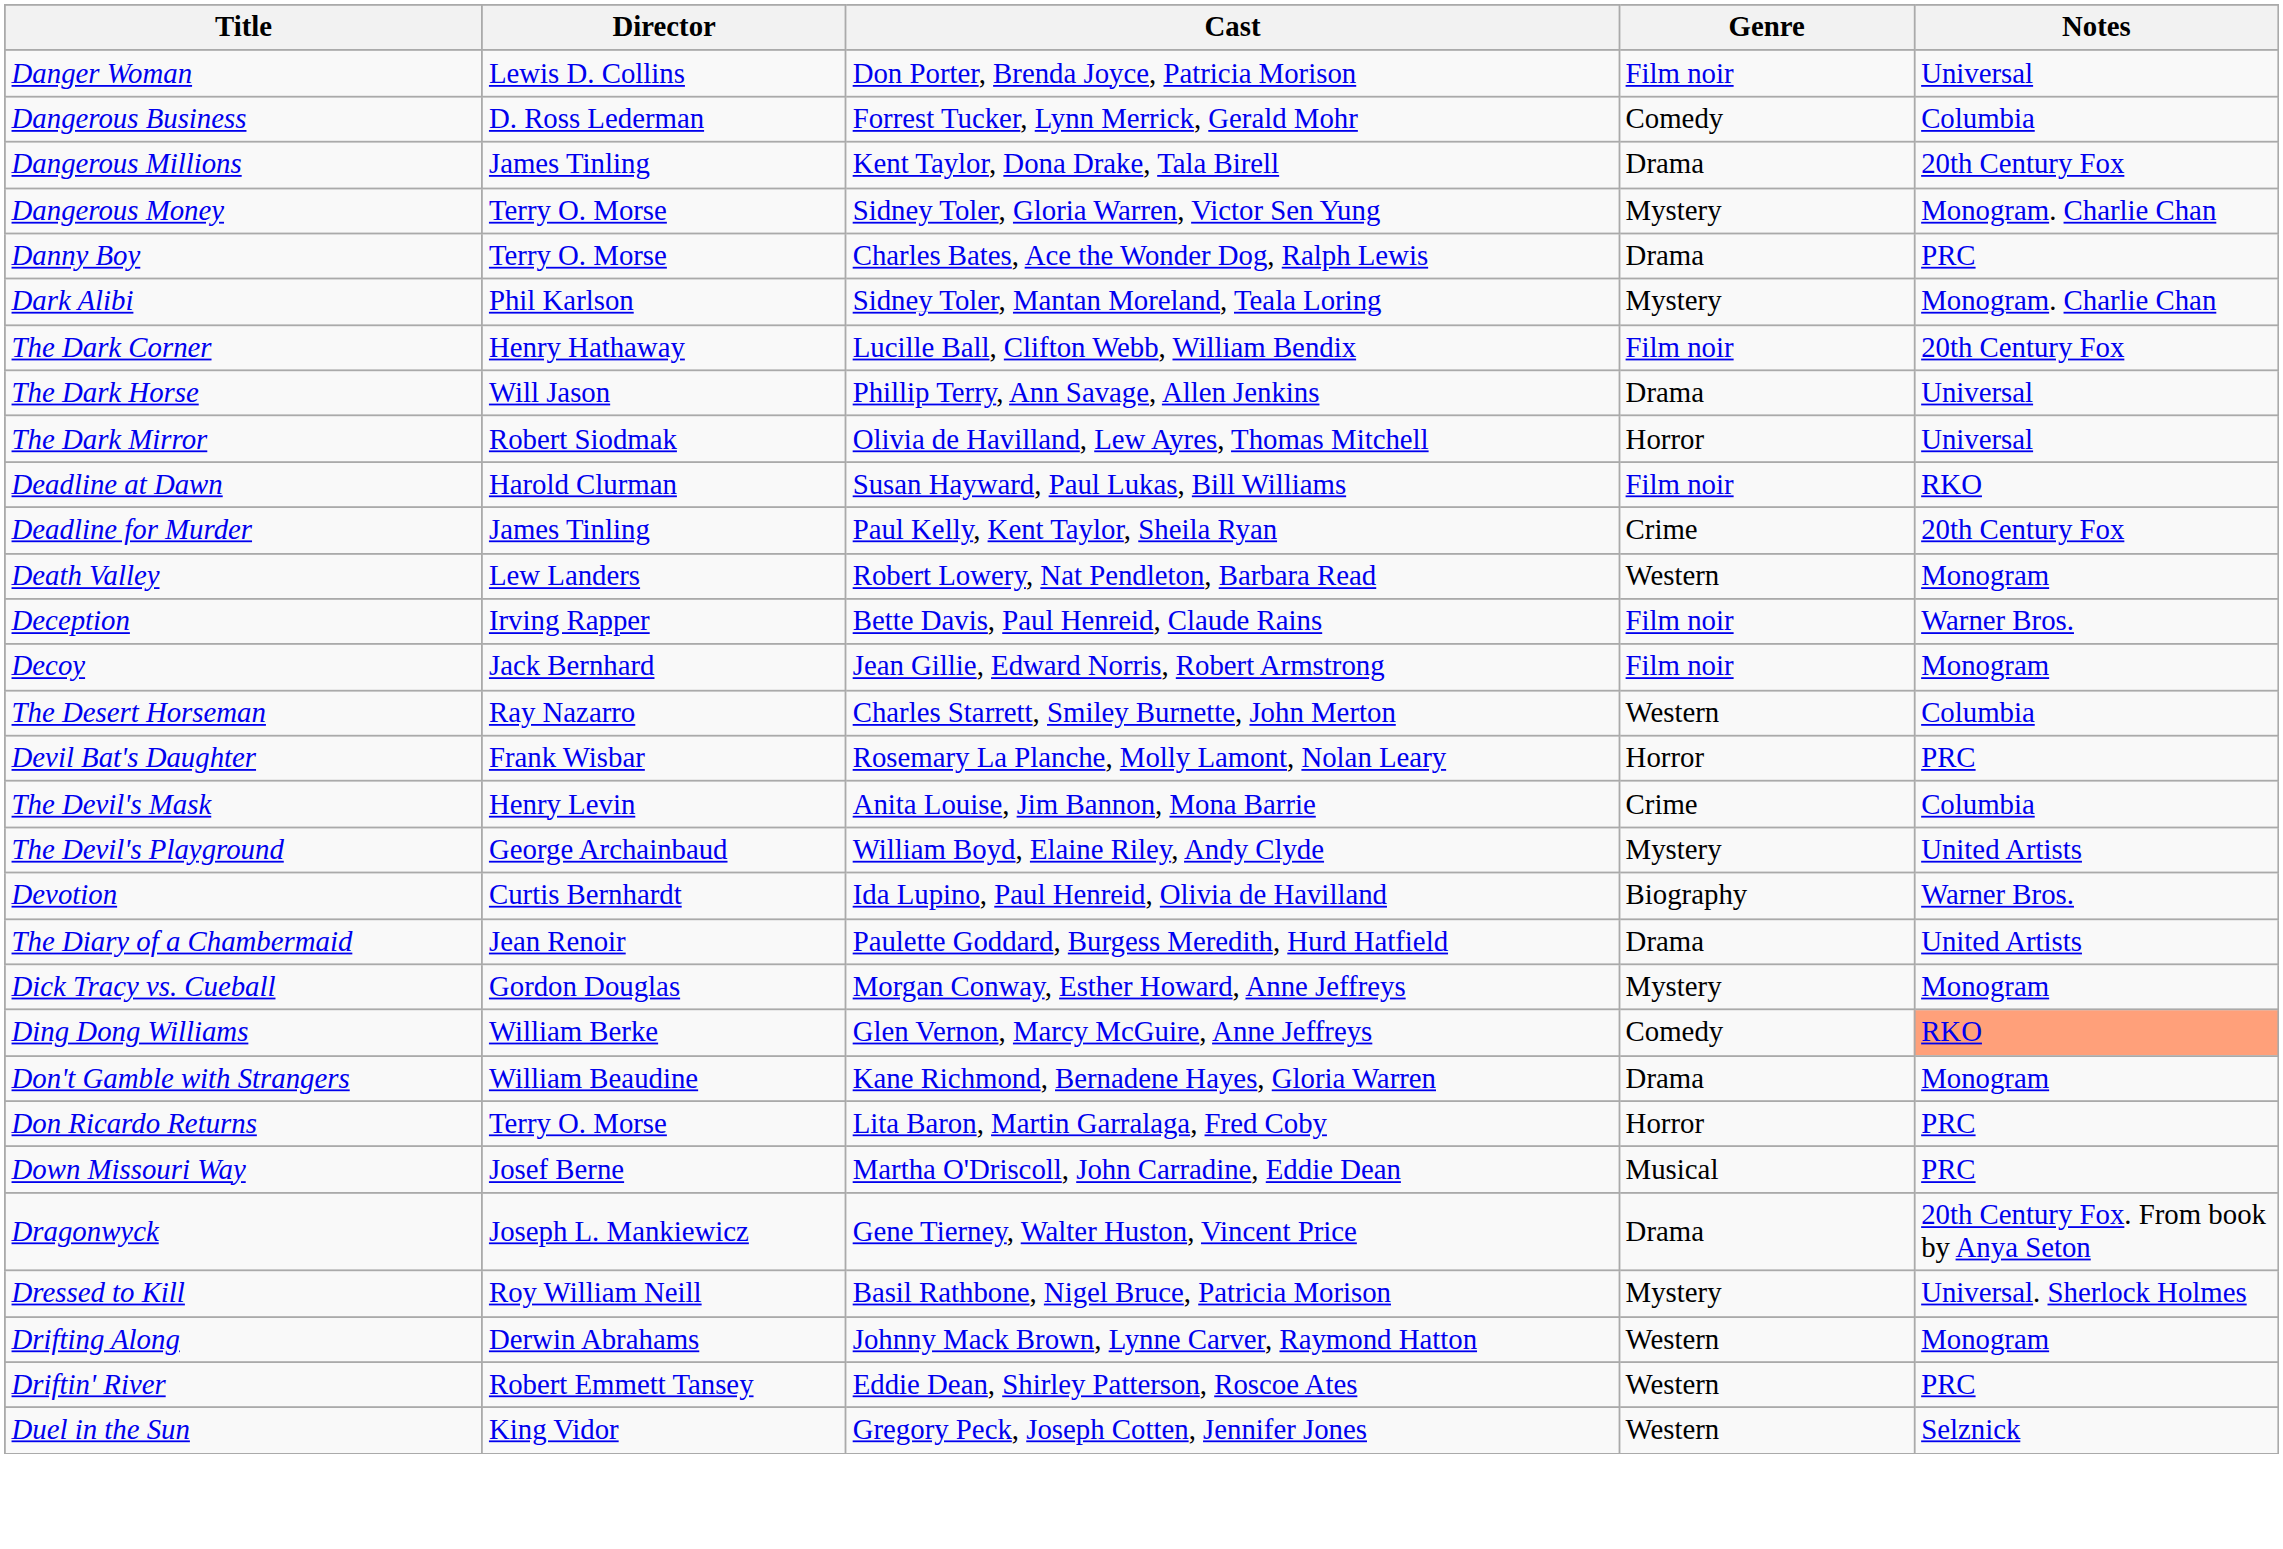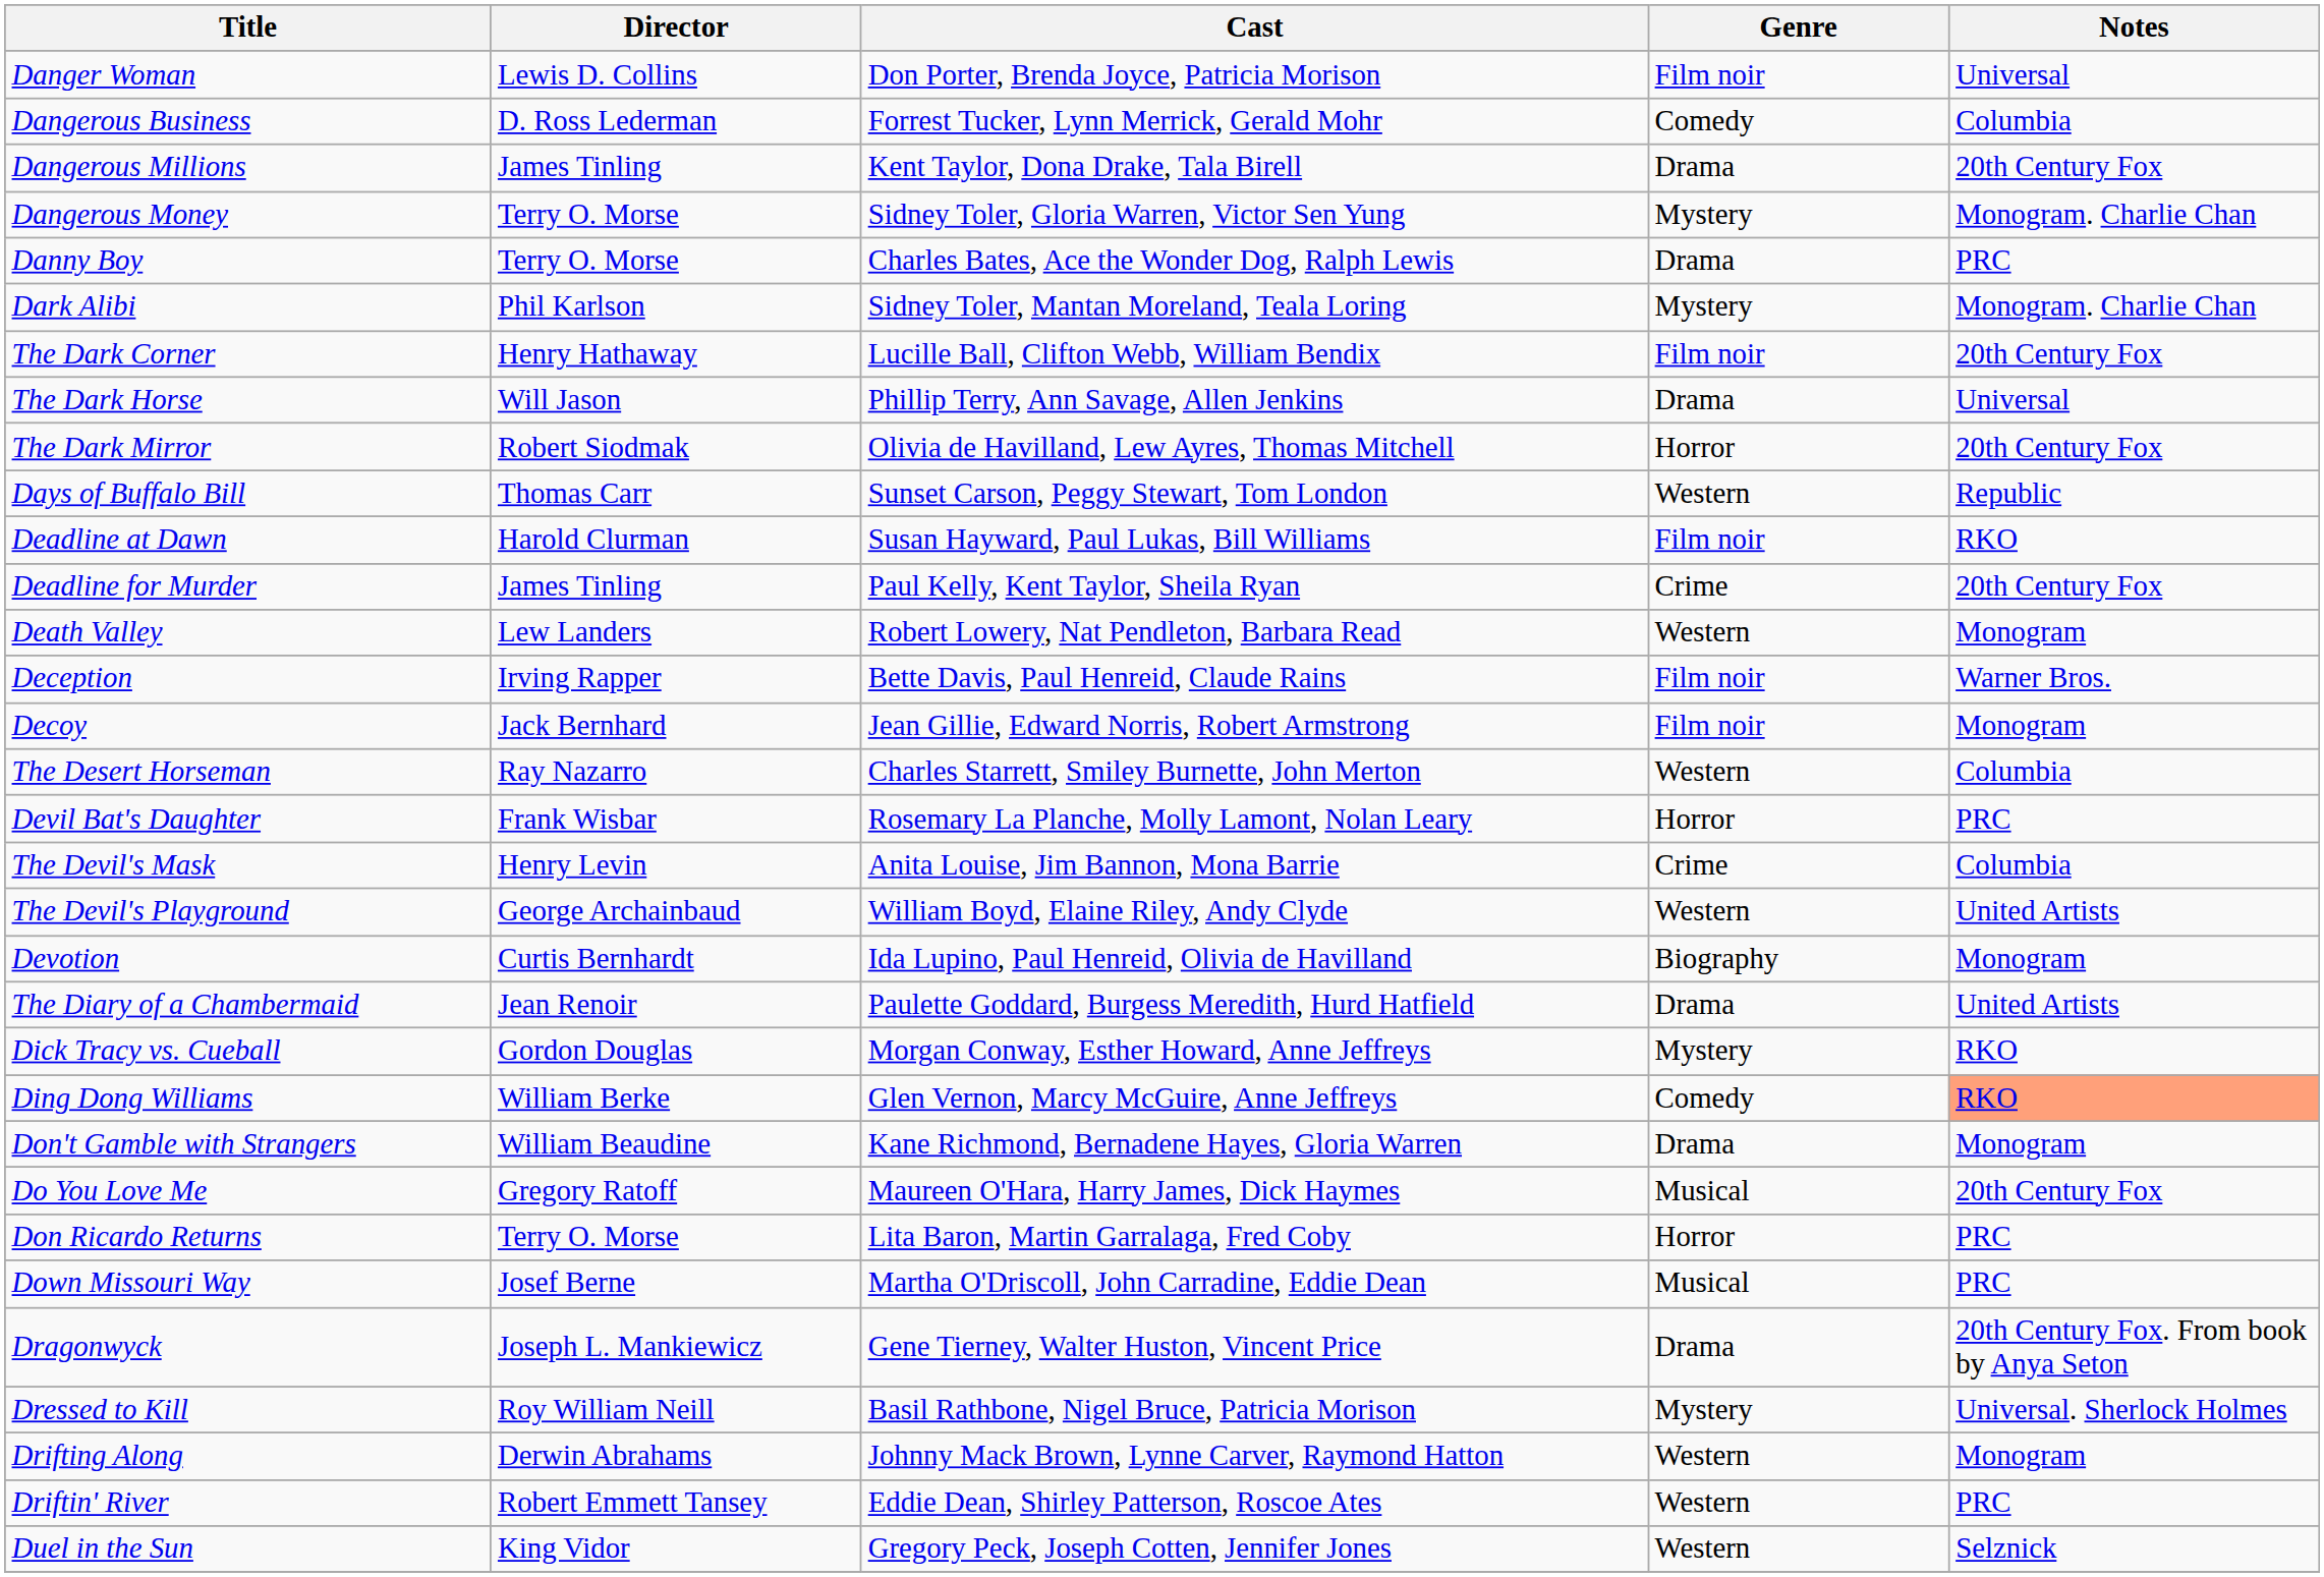The Dark Mirror | Notes: Universal -> 20th Century Fox
+ row: Days of Buffalo Bill | Thomas Carr | Sunset Carson, Peggy Stewart, Tom London | Western | Republic
The Devil's Playground | Genre: Mystery -> Western
Devotion | Notes: Warner Bros. -> Monogram
Dick Tracy vs. Cueball | Notes: Monogram -> RKO
+ row: Do You Love Me | Gregory Ratoff | Maureen O'Hara, Harry James, Dick Haymes | Musical | 20th Century Fox
